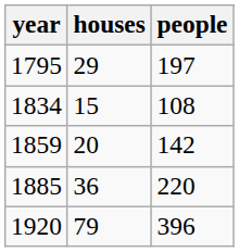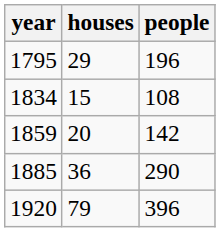1795 | people: 197 -> 196
1885 | people: 220 -> 290
